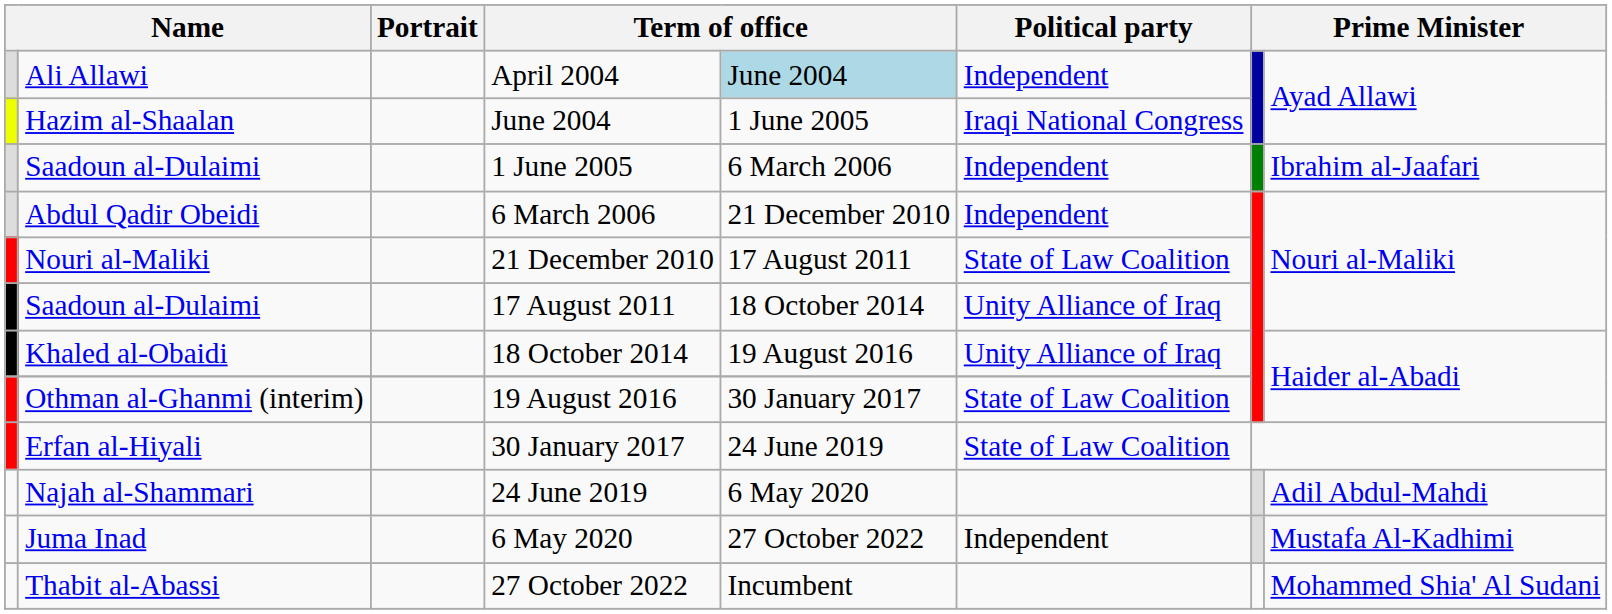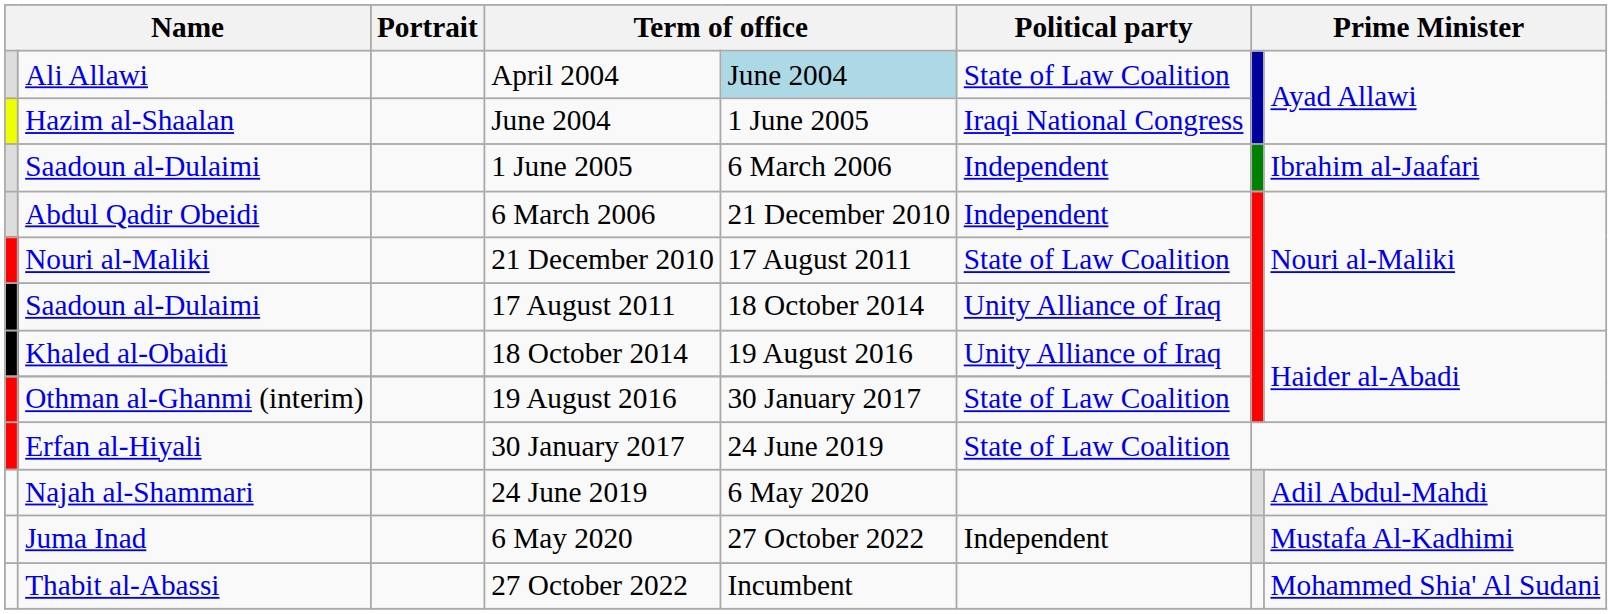April 2004 | Political party: Independent -> State of Law Coalition
